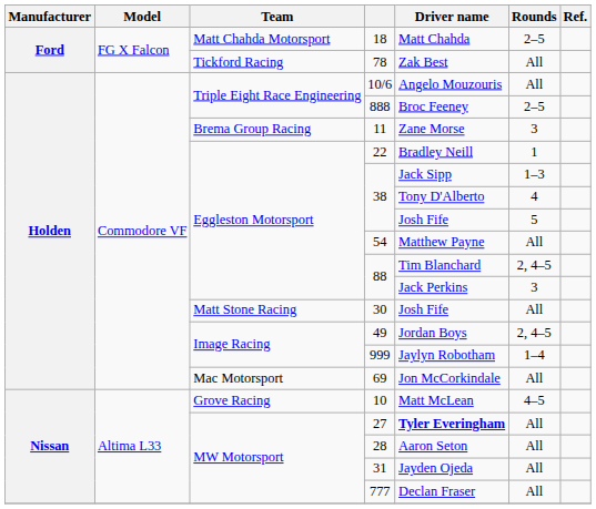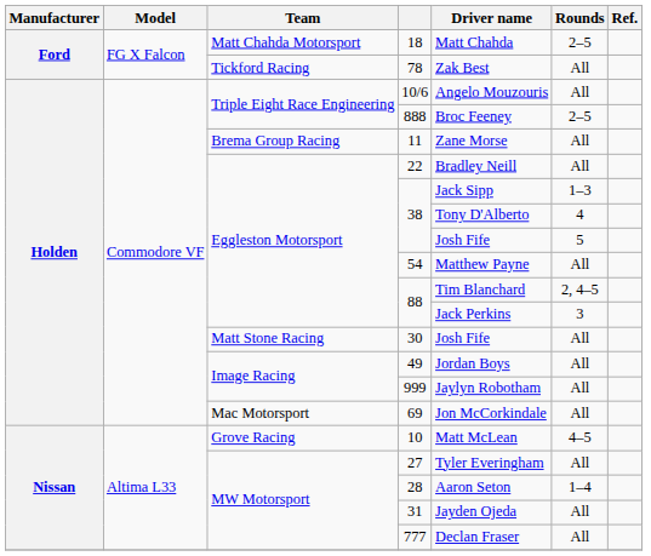11 | Rounds: 3 -> All
22 | Rounds: 1 -> All
49 | Rounds: 2, 4–5 -> All
999 | Rounds: 1–4 -> All
27 | Driver name: bold -> normal
28 | Rounds: All -> 1–4
